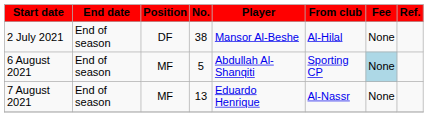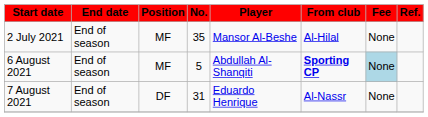2 July 2021 | Position: DF -> MF
2 July 2021 | No.: 38 -> 35
6 August 2021 | From club: normal -> bold
7 August 2021 | Position: MF -> DF
7 August 2021 | No.: 13 -> 31
